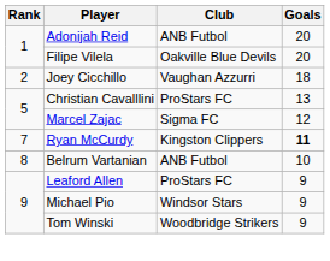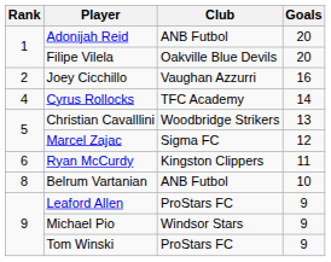Joey Cicchillo | Goals: 18 -> 16
+ row: 4 | Cyrus Rollocks | TFC Academy | 14
Christian Cavalllini | Club: ProStars FC -> Woodbridge Strikers
Ryan McCurdy | Rank: 7 -> 6
Ryan McCurdy | Goals: bold -> normal
Tom Winski | Club: Woodbridge Strikers -> ProStars FC
